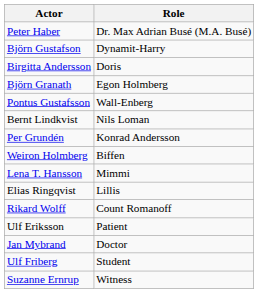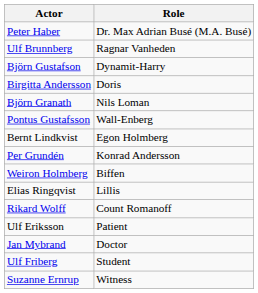+ row: Ulf Brunnberg | Ragnar Vanheden
Björn Granath | Role: Egon Holmberg -> Nils Loman
Bernt Lindkvist | Role: Nils Loman -> Egon Holmberg
- row: Lena T. Hansson | Mimmi
